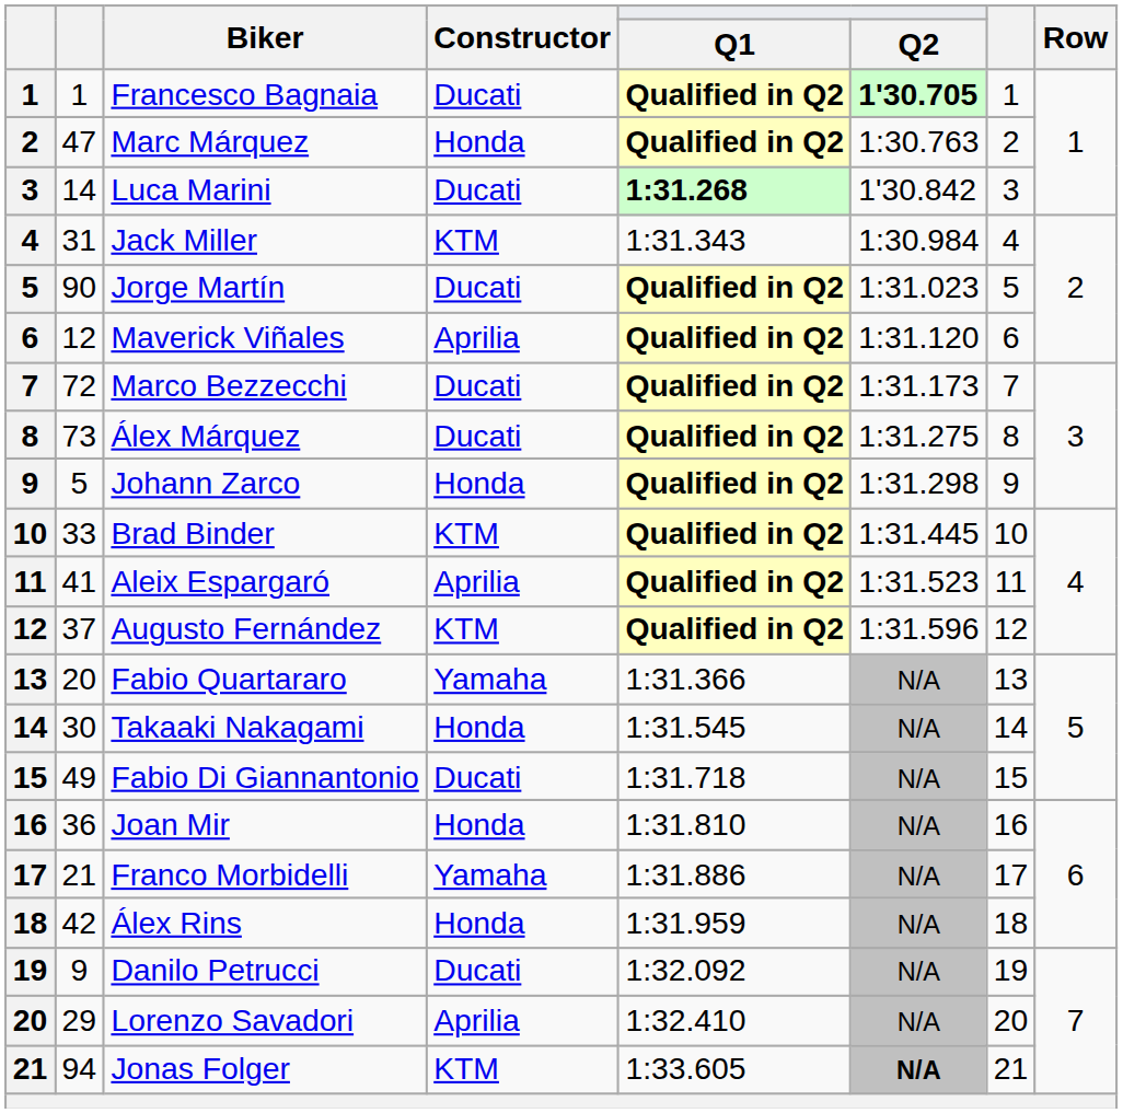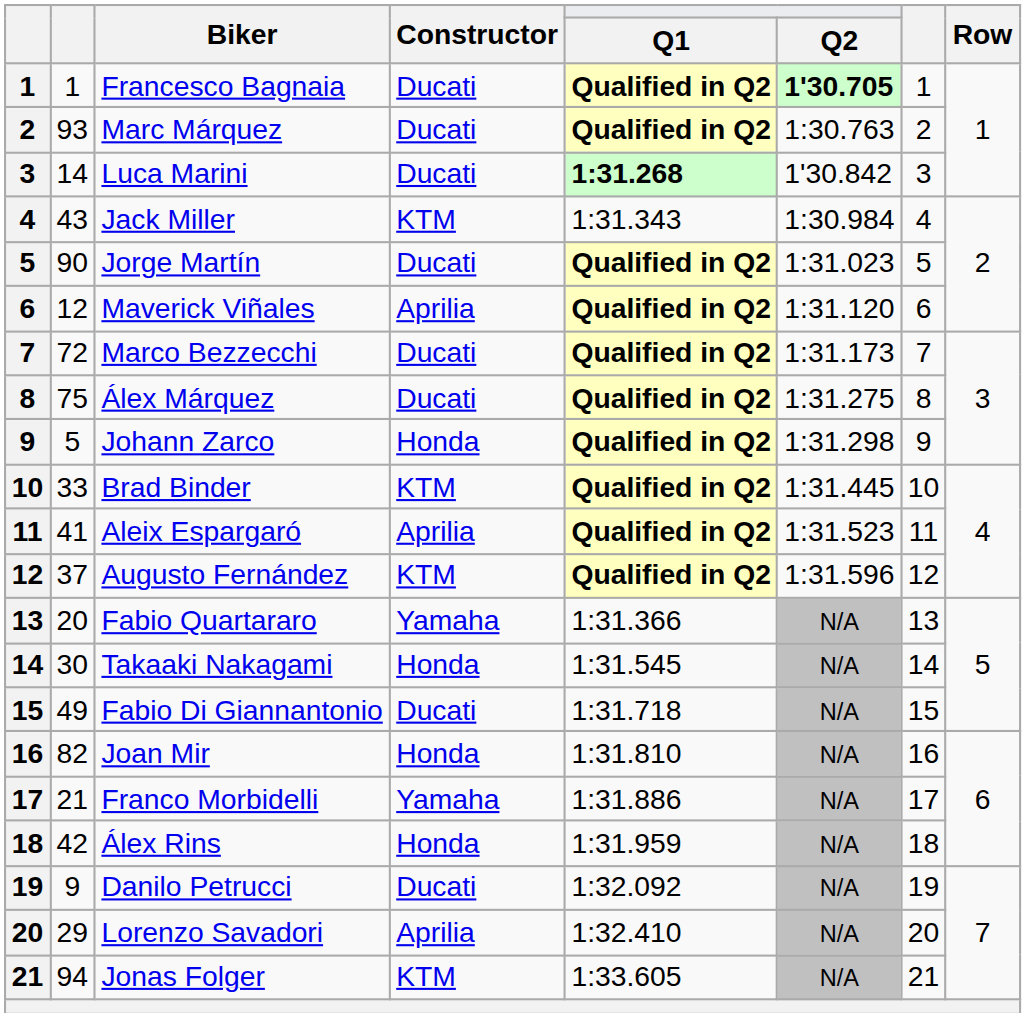Marc Márquez | column 2: 47 -> 93
Marc Márquez | Constructor: Honda -> Ducati
Jack Miller | column 2: 31 -> 43
Álex Márquez | column 2: 73 -> 75
Joan Mir | column 2: 36 -> 82
Jonas Folger | Q2: bold -> normal
